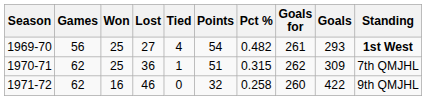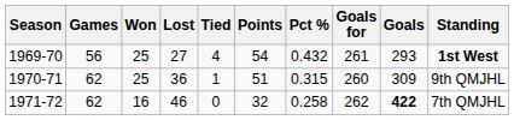1969-70 | Pct %: 0.482 -> 0.432
1970-71 | Goals for: 262 -> 260
1970-71 | Standing: 7th QMJHL -> 9th QMJHL
1971-72 | Goals for: 260 -> 262
1971-72 | Goals: normal -> bold
1971-72 | Standing: 9th QMJHL -> 7th QMJHL
